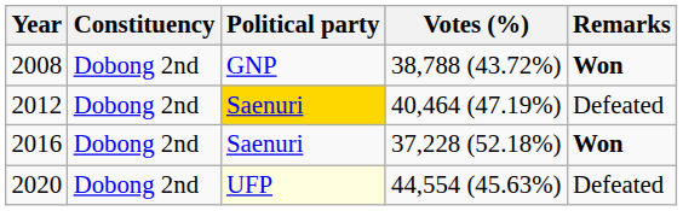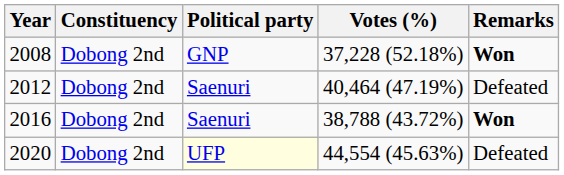2008 | Votes (%): 38,788 (43.72%) -> 37,228 (52.18%)
2012 | Political party: gold background -> no background
2016 | Votes (%): 37,228 (52.18%) -> 38,788 (43.72%)
